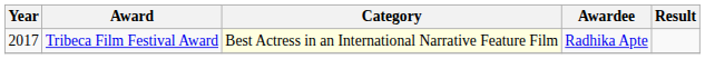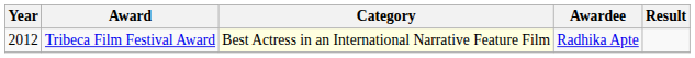Tribeca Film Festival Award | Year: 2017 -> 2012
